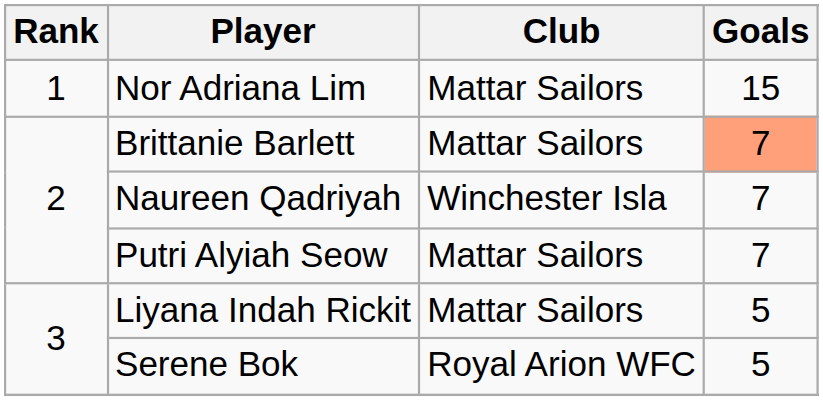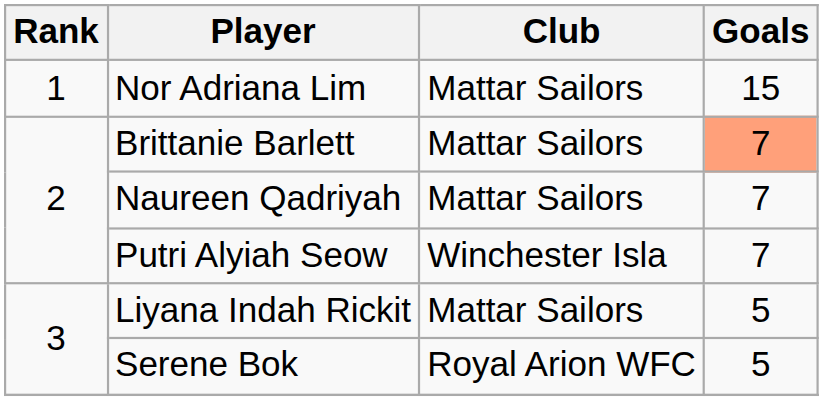Naureen Qadriyah | Club: Winchester Isla -> Mattar Sailors
Putri Alyiah Seow | Club: Mattar Sailors -> Winchester Isla
